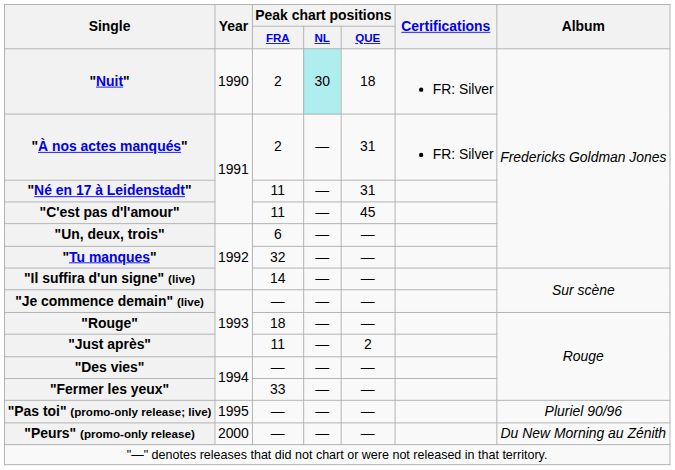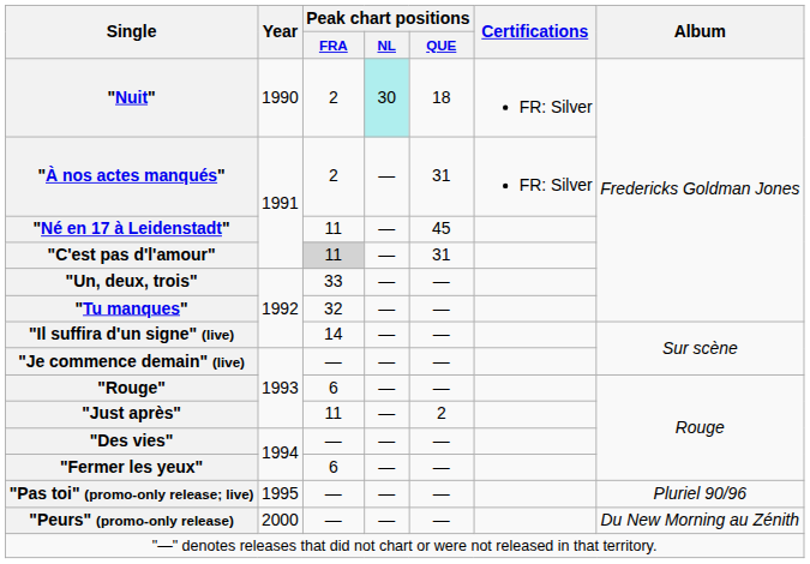"Né en 17 à Leidenstadt" | Peak chart positions / QUE: 31 -> 45
"C'est pas d'l'amour" | Peak chart positions / FRA: no background -> lightgrey background
"C'est pas d'l'amour" | Peak chart positions / QUE: 45 -> 31
"Un, deux, trois" | Peak chart positions / FRA: 6 -> 33
"Rouge" | Peak chart positions / FRA: 18 -> 6
"Fermer les yeux" | Peak chart positions / FRA: 33 -> 6
